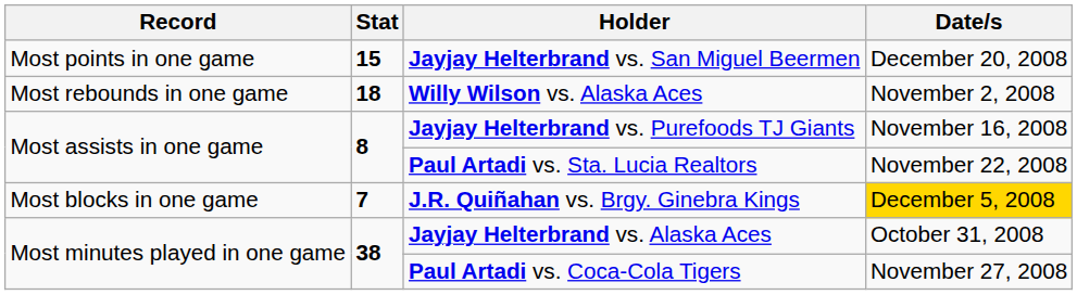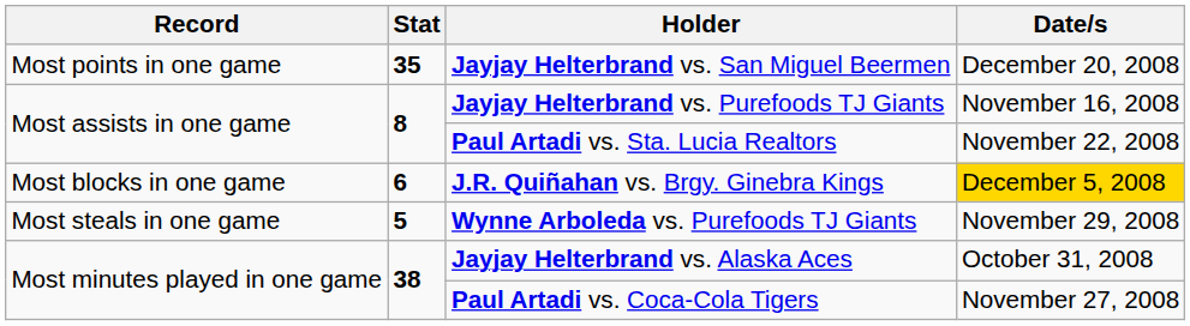Jayjay Helterbrand vs. San Miguel Beermen | Stat: 15 -> 35
- row: Most rebounds in one game | 18 | Willy Wilson vs. Alaska Aces | November 2, 2008
J.R. Quiñahan vs. Brgy. Ginebra Kings | Stat: 7 -> 6
+ row: Most steals in one game | 5 | Wynne Arboleda vs. Purefoods TJ Giants | November 29, 2008
